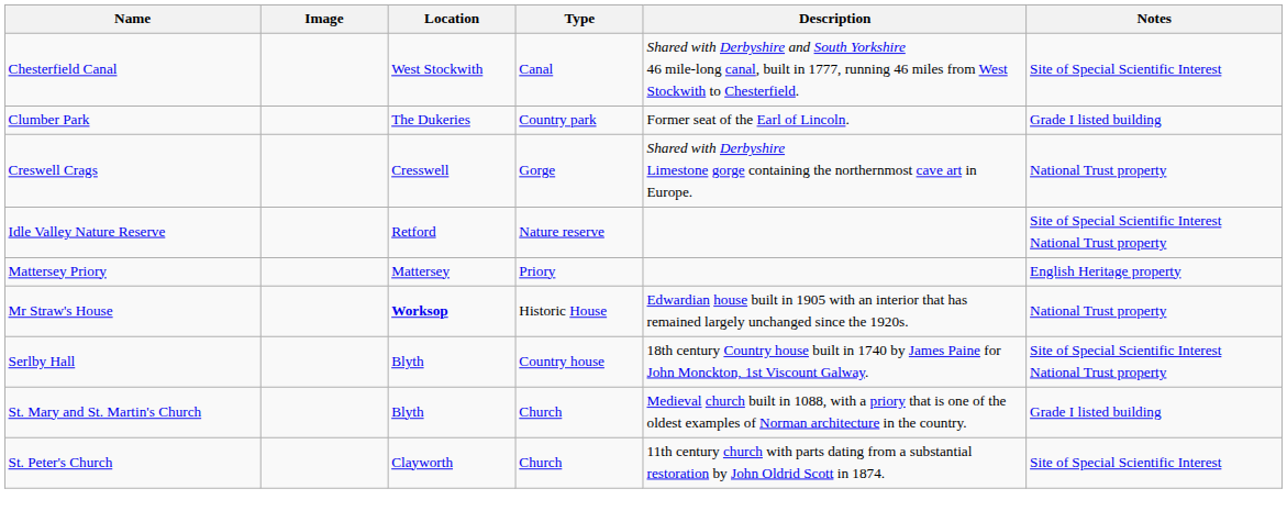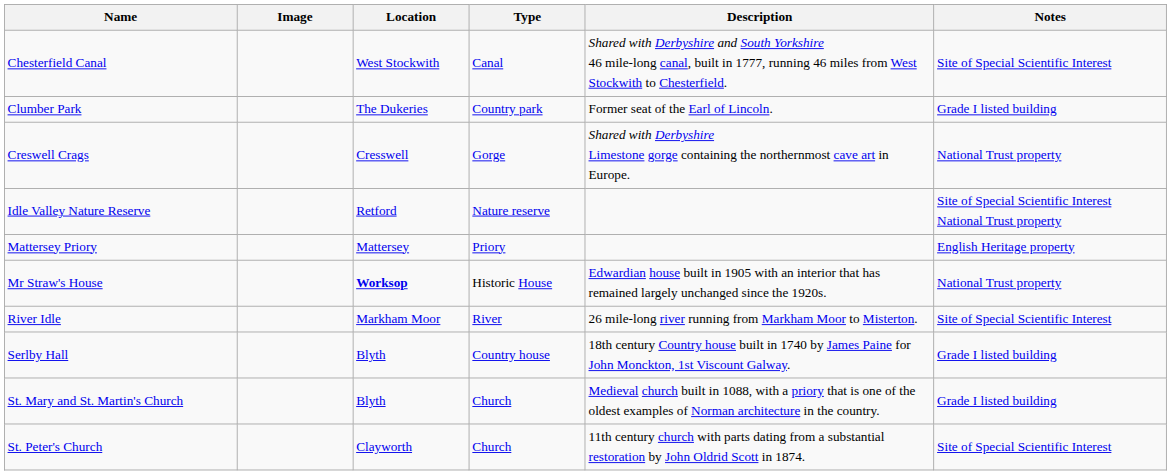+ row: River Idle | Markham Moor | River | 26 mile-long river running from Markham Moor to Misterton. | Site of Special Scientific Interest
Serlby Hall | Notes: Site of Special Scientific Interest National Trust property -> Grade I listed building
